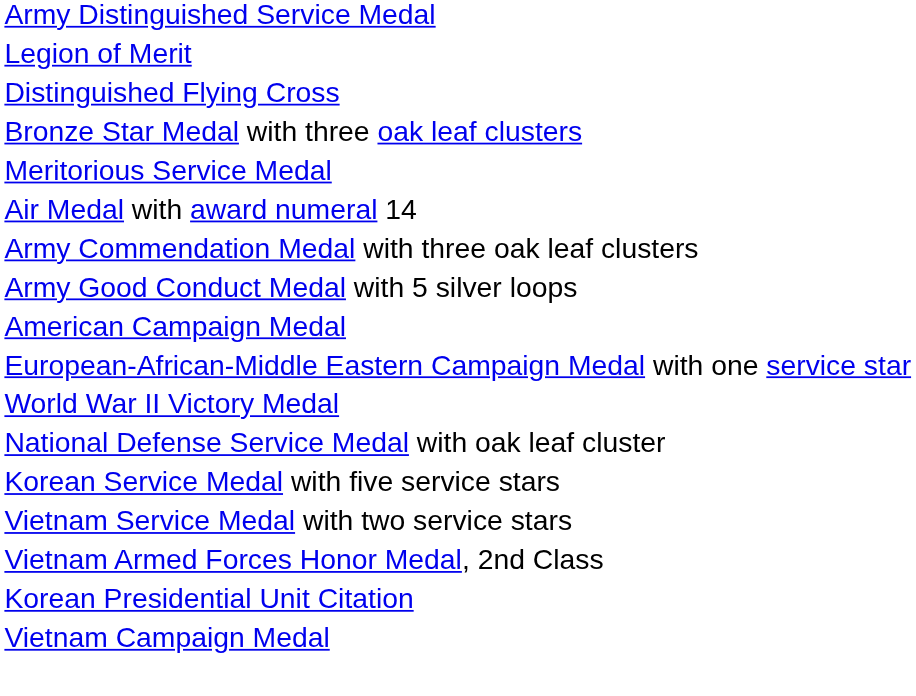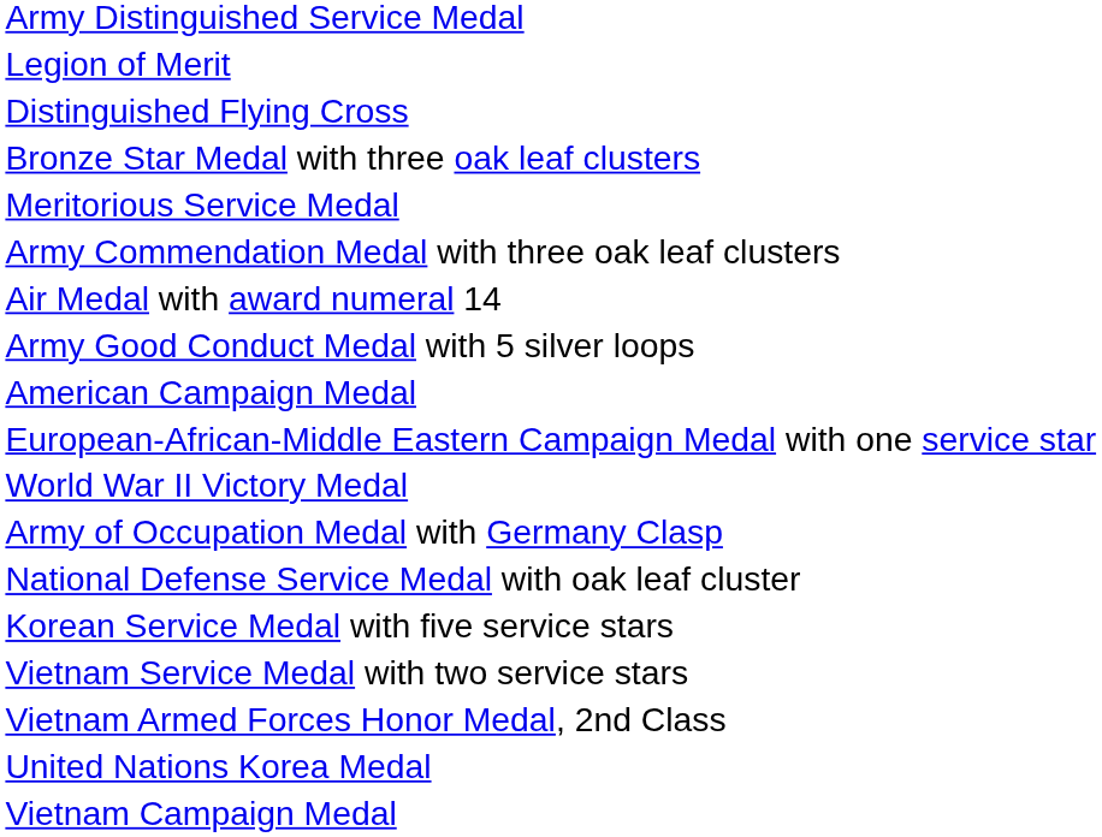rows swapped: Air Medal with award numeral 14 <-> Army Commendation Medal with three oak leaf clusters
+ row: Army of Occupation Medal with Germany Clasp
- row: Korean Presidential Unit Citation
+ row: United Nations Korea Medal
